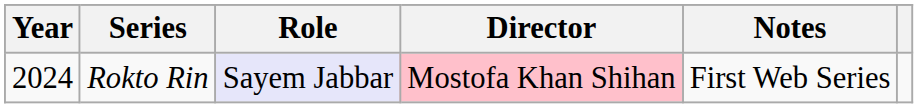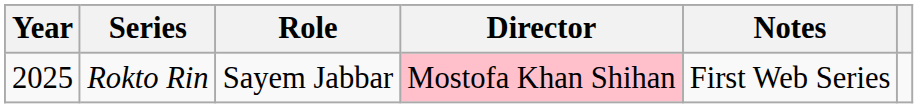Rokto Rin | Year: 2024 -> 2025
Rokto Rin | Role: lavender background -> no background
